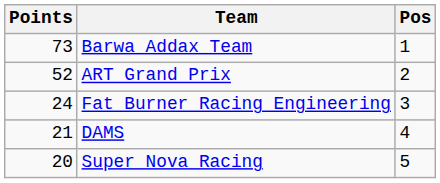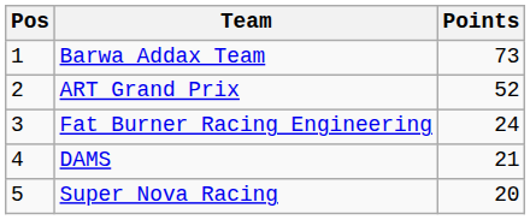columns swapped: Pos <-> Points
